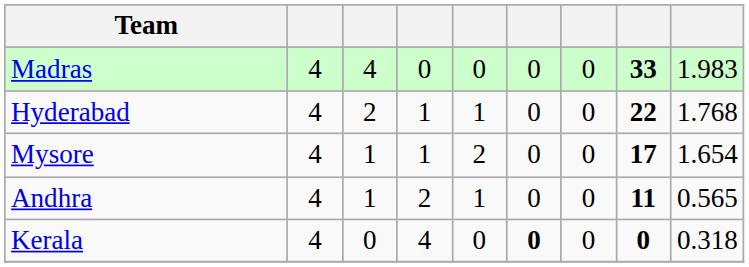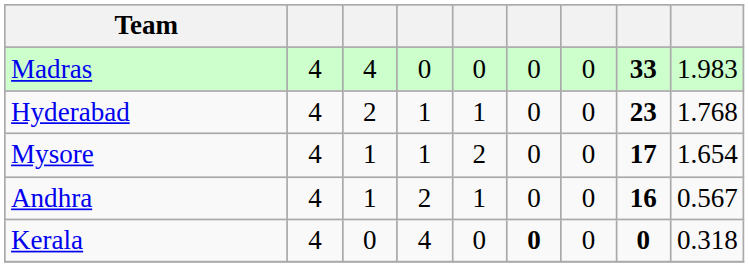Hyderabad | column 8: 22 -> 23
Andhra | column 8: 11 -> 16
Andhra | column 9: 0.565 -> 0.567
